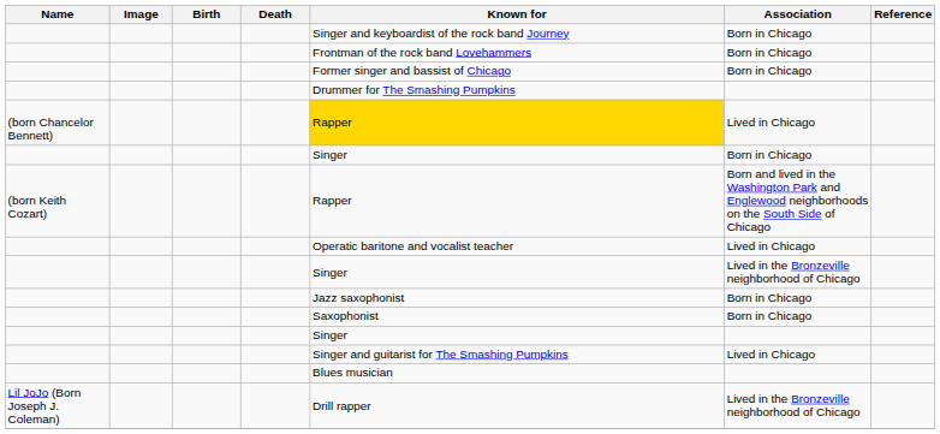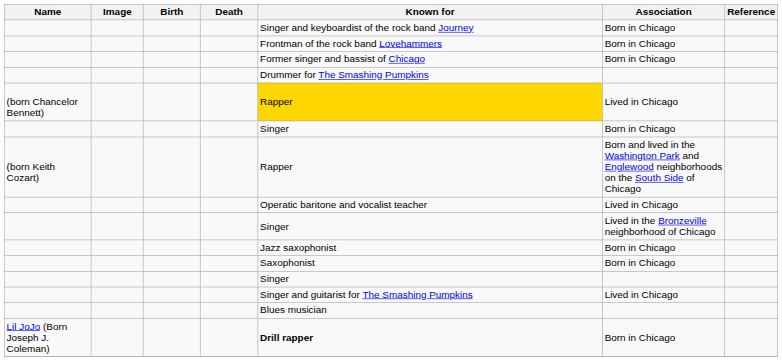Lil JoJo (Born Joseph J. Coleman) | Known for: normal -> bold
Lil JoJo (Born Joseph J. Coleman) | Association: Lived in the Bronzeville neighborhood of Chicago -> Born in Chicago
